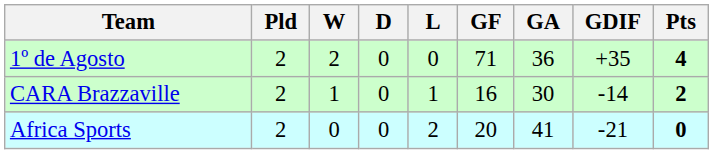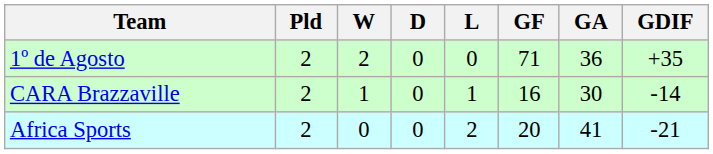- column: Pts | 4 | 2 | 0
